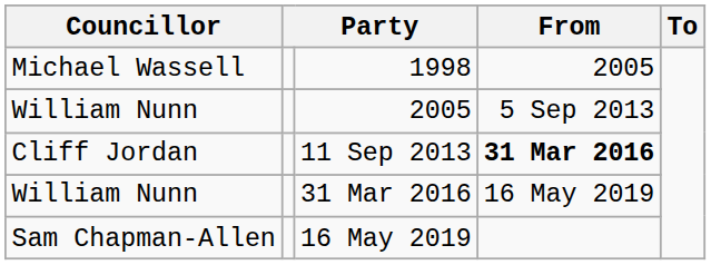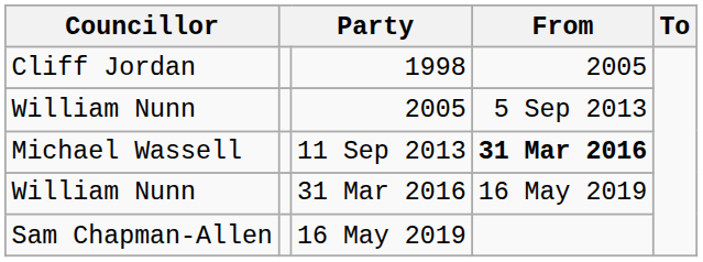1998 | Councillor: Michael Wassell -> Cliff Jordan
11 Sep 2013 | Councillor: Cliff Jordan -> Michael Wassell
